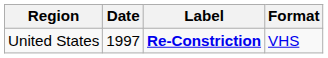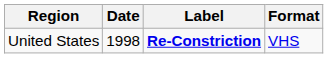United States | Date: 1997 -> 1998
